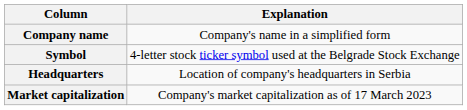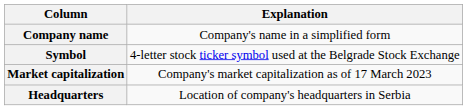rows swapped: Headquarters <-> Market capitalization
